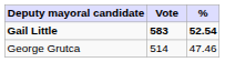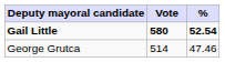Gail Little | Vote: 583 -> 580
